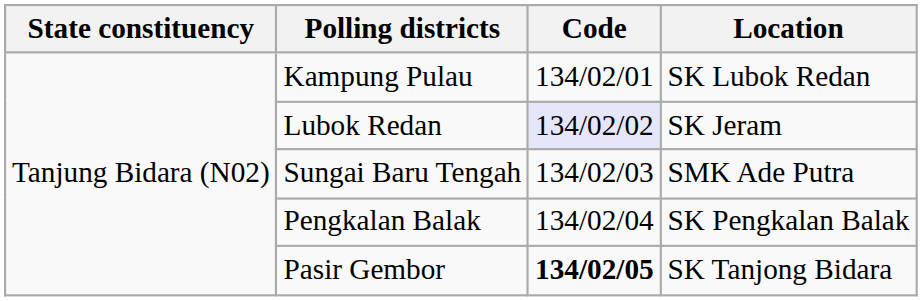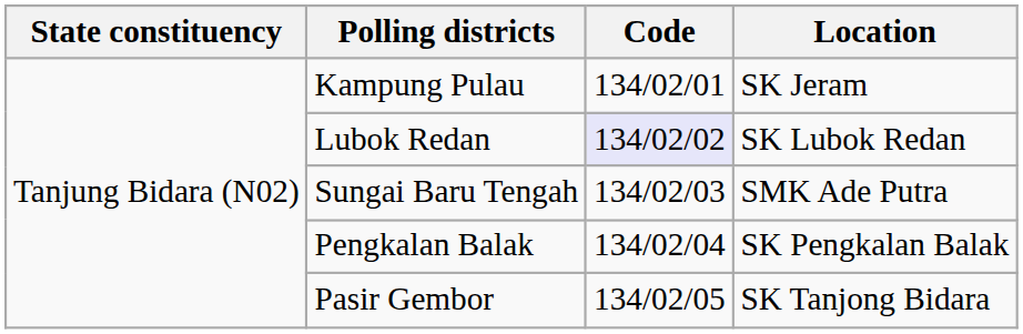Kampung Pulau | Location: SK Lubok Redan -> SK Jeram
Lubok Redan | Location: SK Jeram -> SK Lubok Redan
Pasir Gembor | Code: bold -> normal
